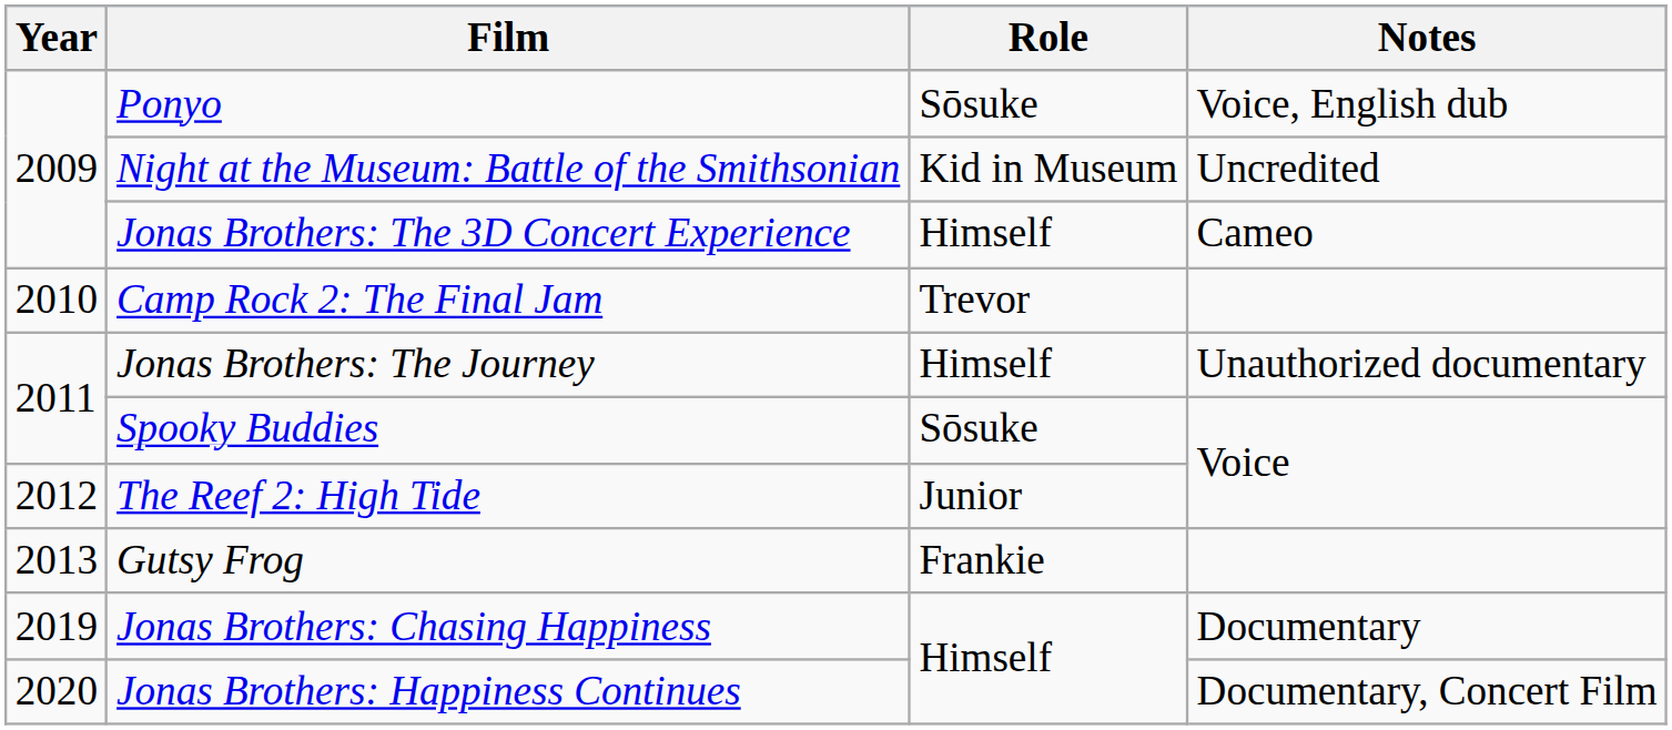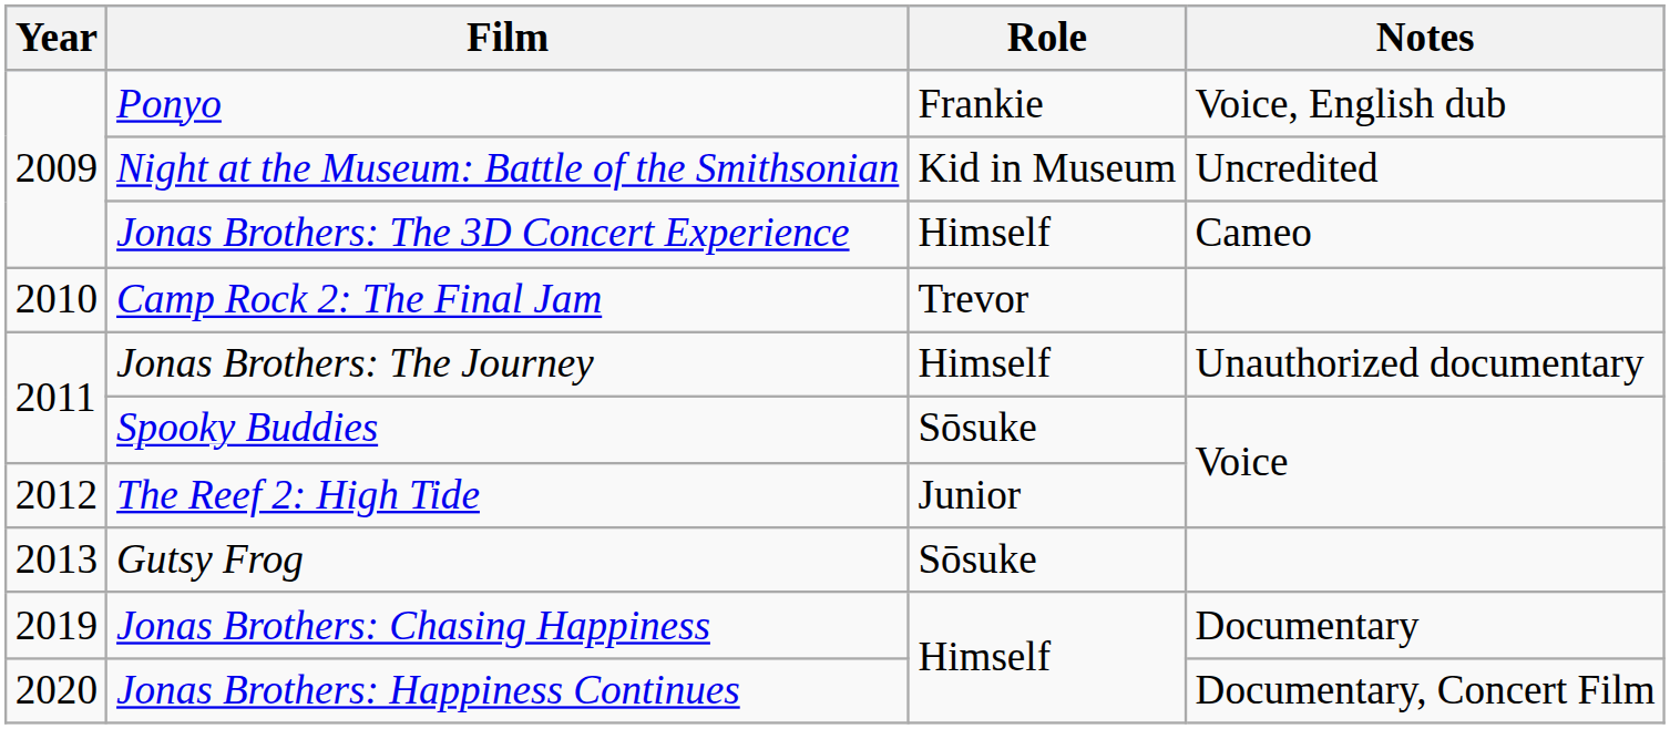Ponyo | Role: Sōsuke -> Frankie
Gutsy Frog | Role: Frankie -> Sōsuke
